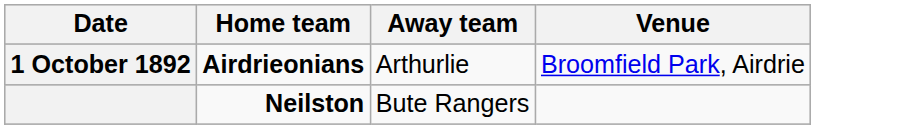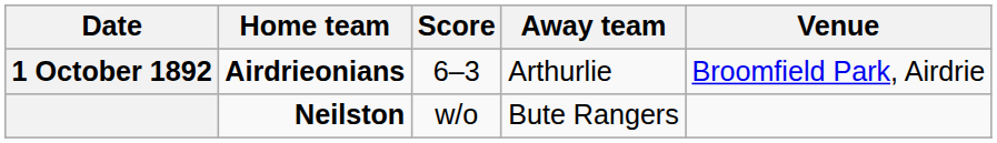+ column: Score | 6–3 | w/o
